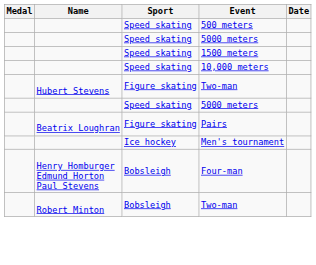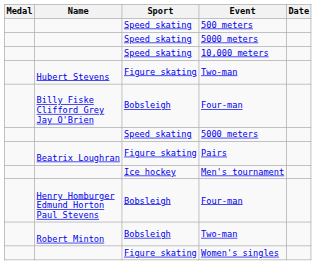- row: Speed skating | 1500 meters
+ row: Billy Fiske Clifford Grey Jay O'Brien | Bobsleigh | Four-man
+ row: Figure skating | Women's singles
